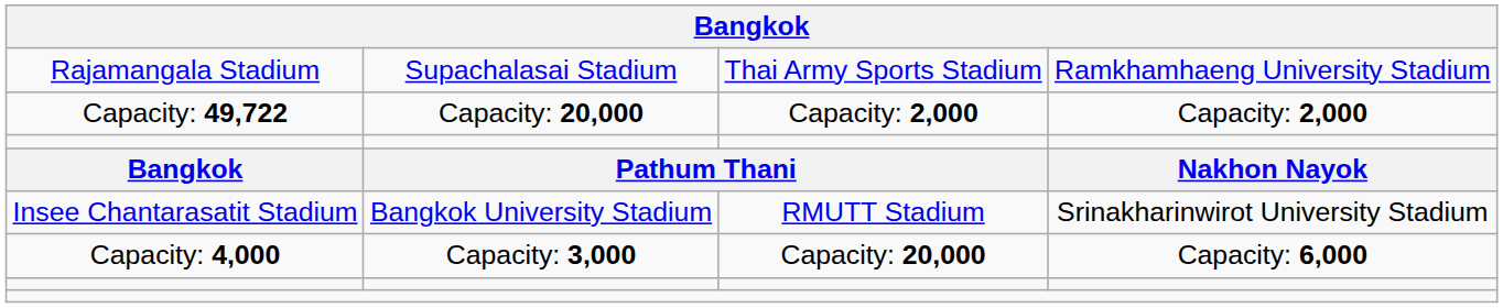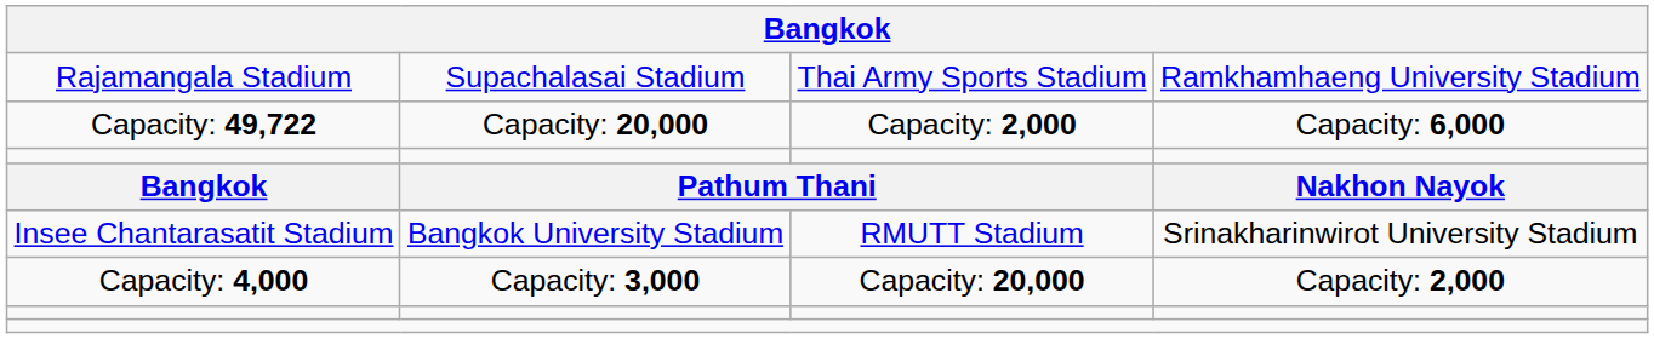Capacity: 49,722 | column 4: Capacity: 2,000 -> Capacity: 6,000
Capacity: 4,000 | column 4: Capacity: 6,000 -> Capacity: 2,000
